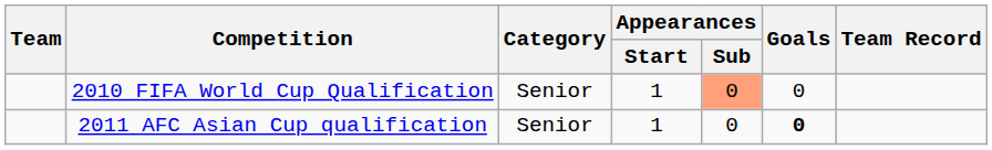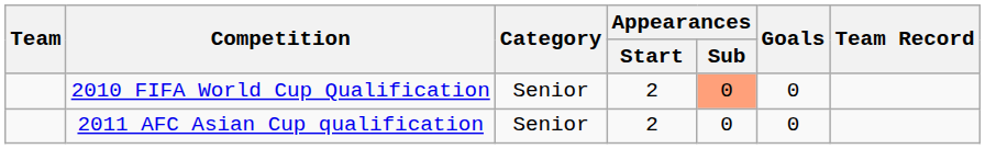2010 FIFA World Cup Qualification | Appearances / Start: 1 -> 2
2011 AFC Asian Cup qualification | Appearances / Start: 1 -> 2
2011 AFC Asian Cup qualification | Goals: bold -> normal
